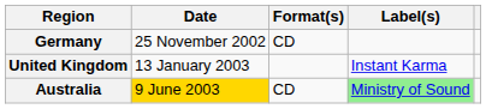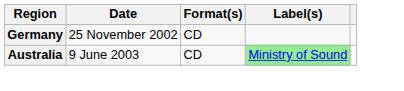- row: United Kingdom | 13 January 2003 | Instant Karma
Australia | Date: gold background -> no background
